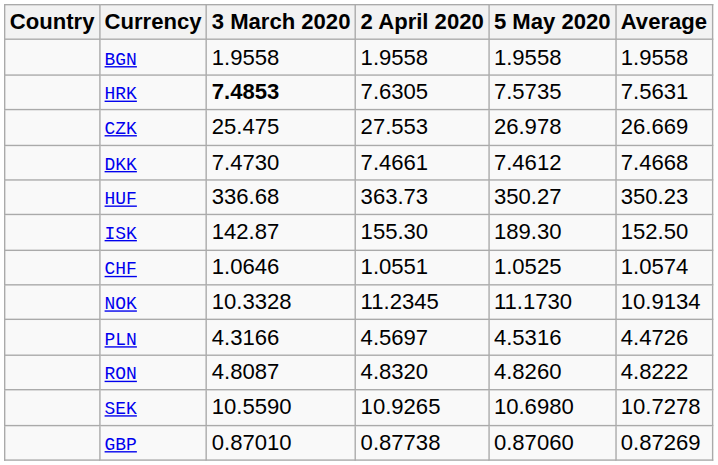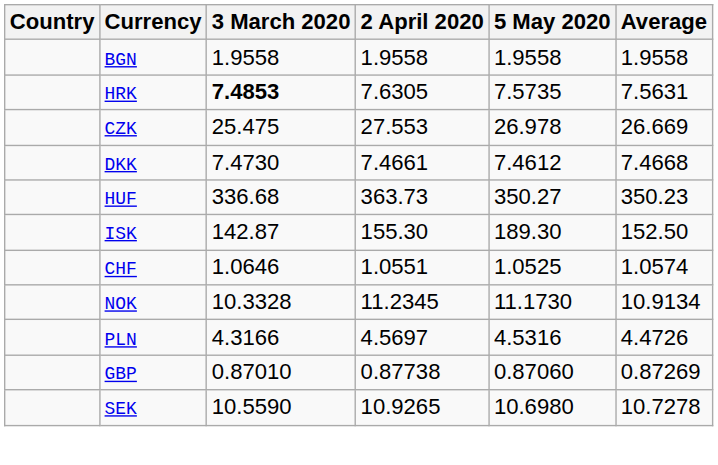- row: RON | 4.8087 | 4.8320 | 4.8260 | 4.8222
rows swapped: SEK <-> GBP
